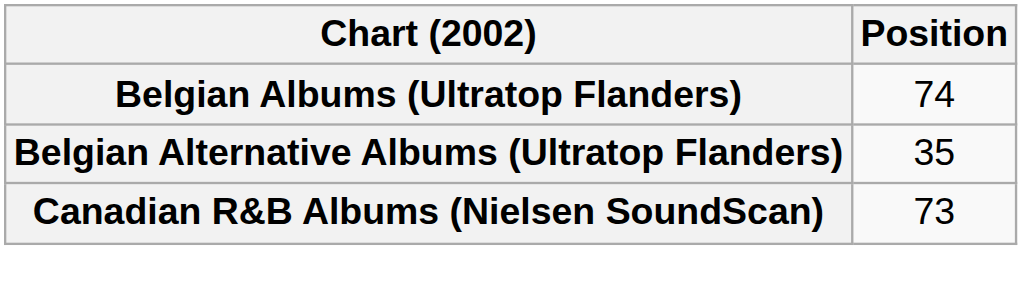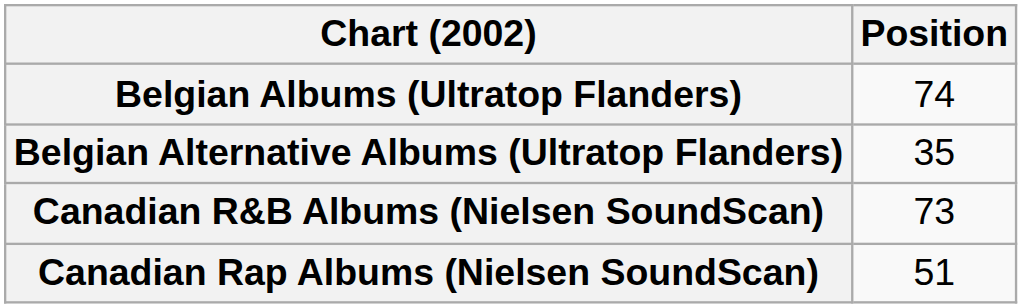+ row: Canadian Rap Albums (Nielsen SoundScan) | 51
